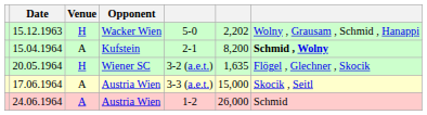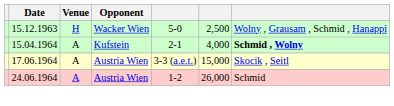15.12.1963 | column 6: 2,202 -> 2,500
15.04.1964 | column 6: 8,200 -> 4,000
- row: 20.05.1964 | H | Wiener SC | 3-2 (a.e.t.) | 1,635 | Flögel , Glechner , Skocik
